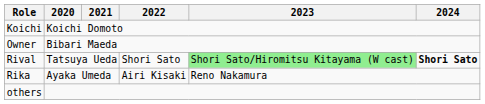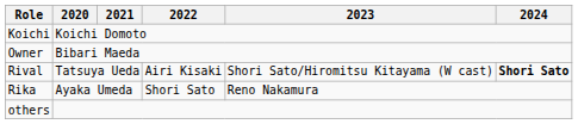Rival | 2022: Shori Sato -> Airi Kisaki
Rival | 2023: lightgreen background -> no background
Rika | 2022: Airi Kisaki -> Shori Sato
